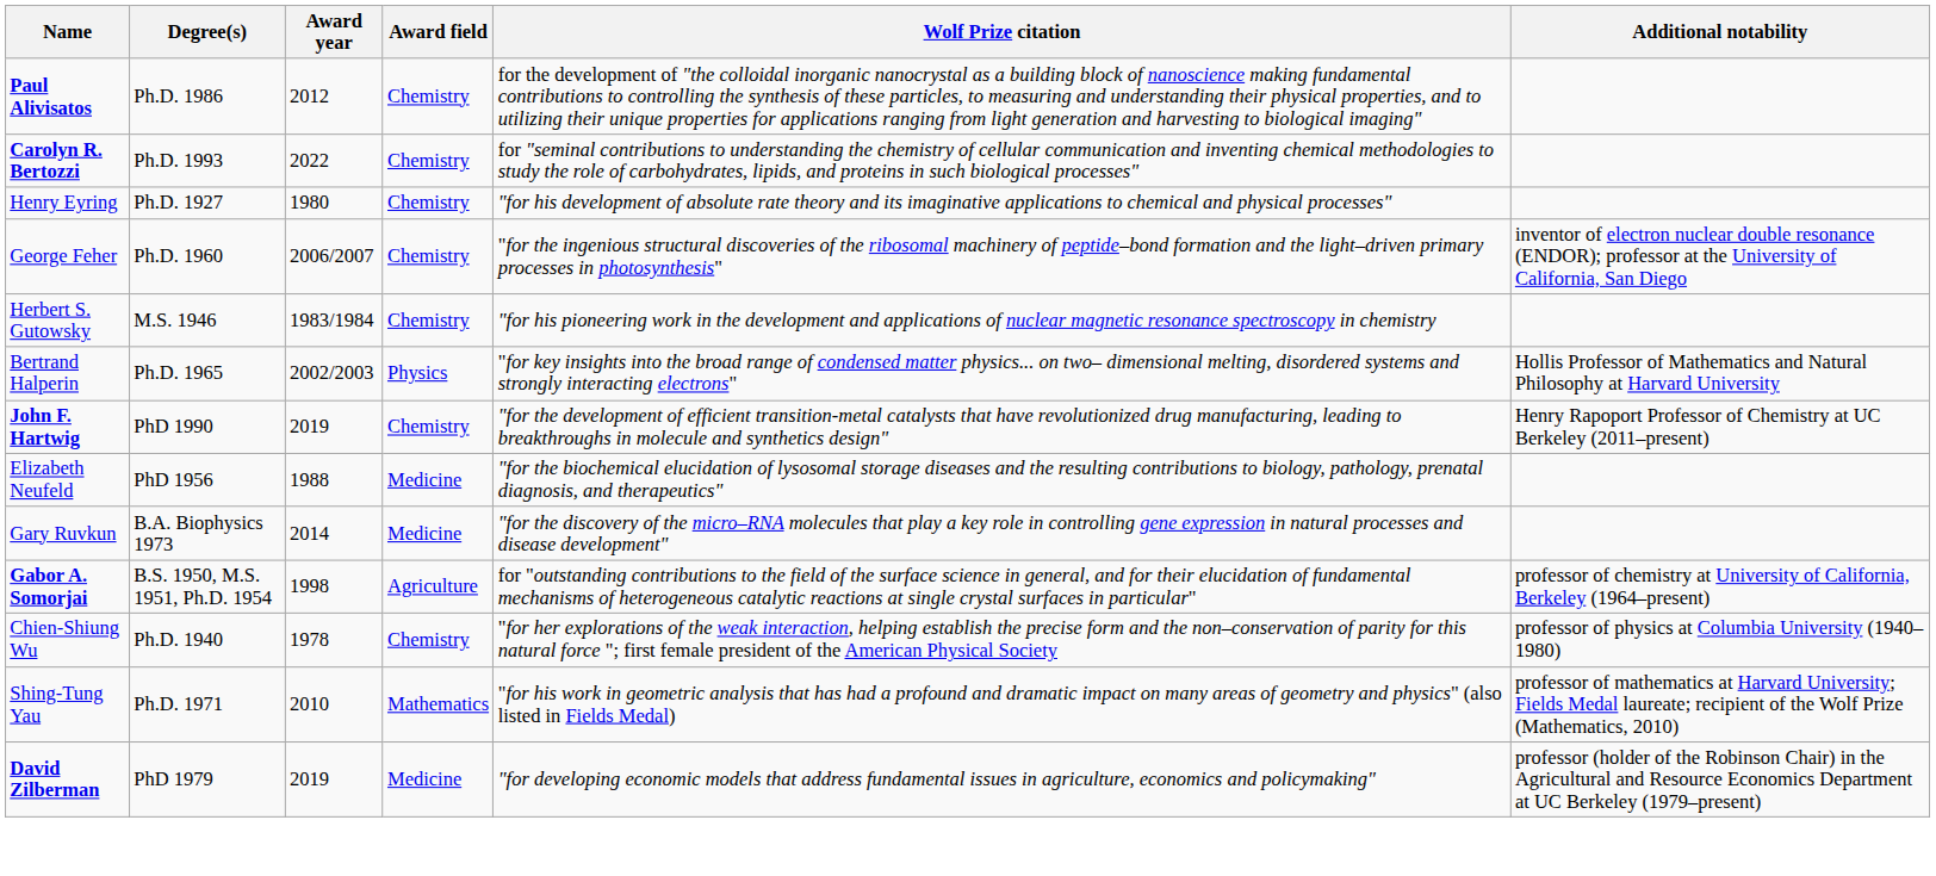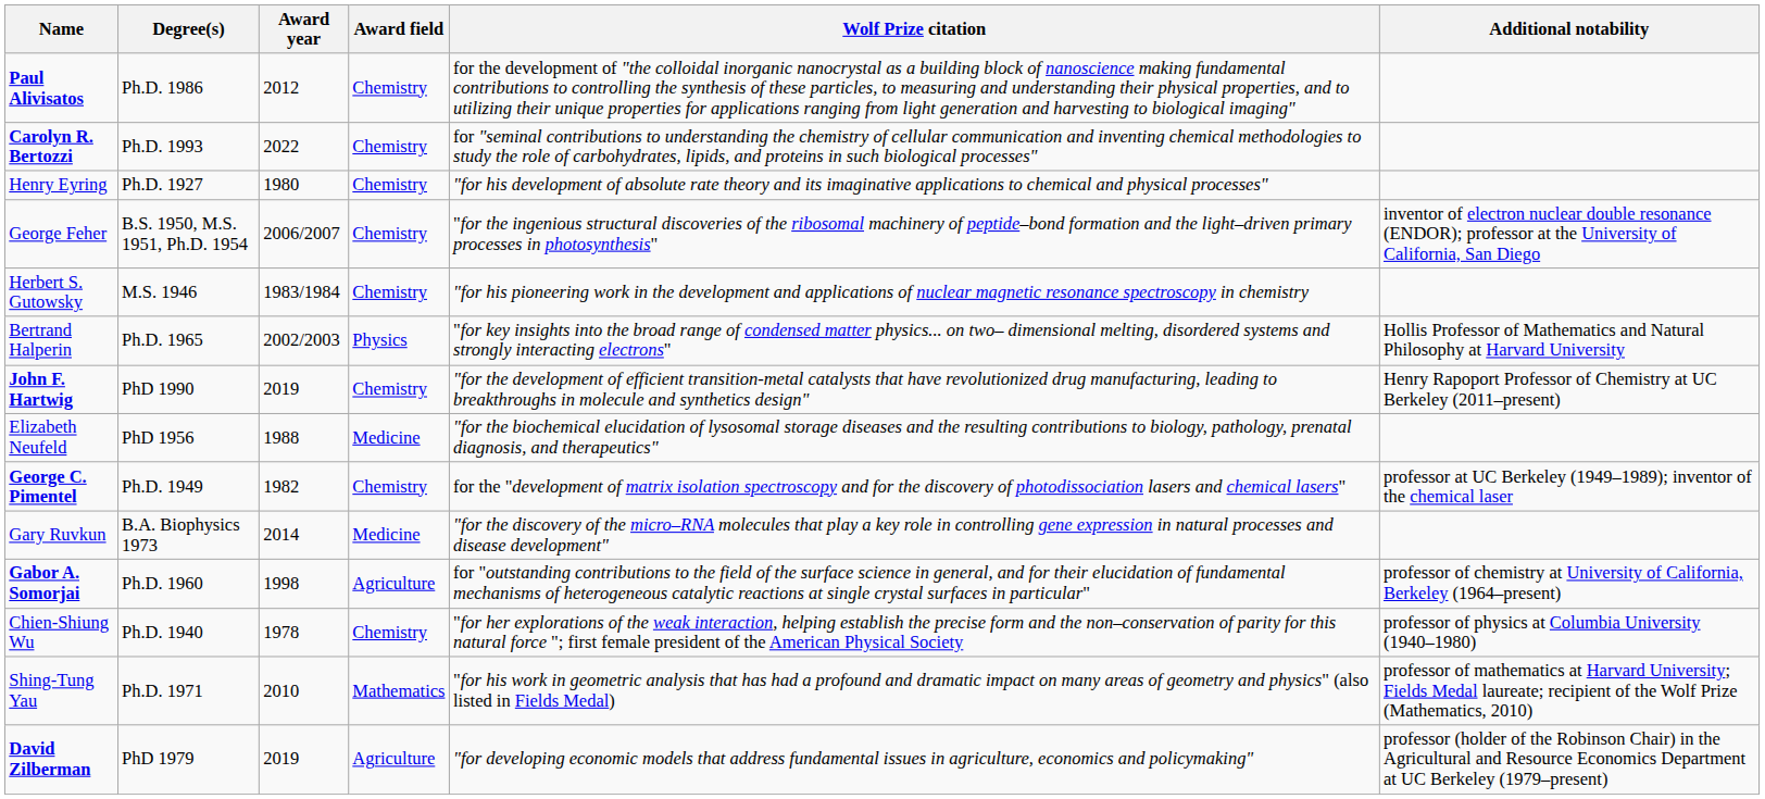George Feher | Degree(s): Ph.D. 1960 -> B.S. 1950, M.S. 1951, Ph.D. 1954
+ row: George C. Pimentel | Ph.D. 1949 | 1982 | Chemistry | for the "development of matrix isolation spectroscopy and for the discovery of photodissociation lasers and chemical lasers" | professor at UC Berkeley (1949–1989); inventor of the chemical laser
Gabor A. Somorjai | Degree(s): B.S. 1950, M.S. 1951, Ph.D. 1954 -> Ph.D. 1960
David Zilberman | Award field: Medicine -> Agriculture
